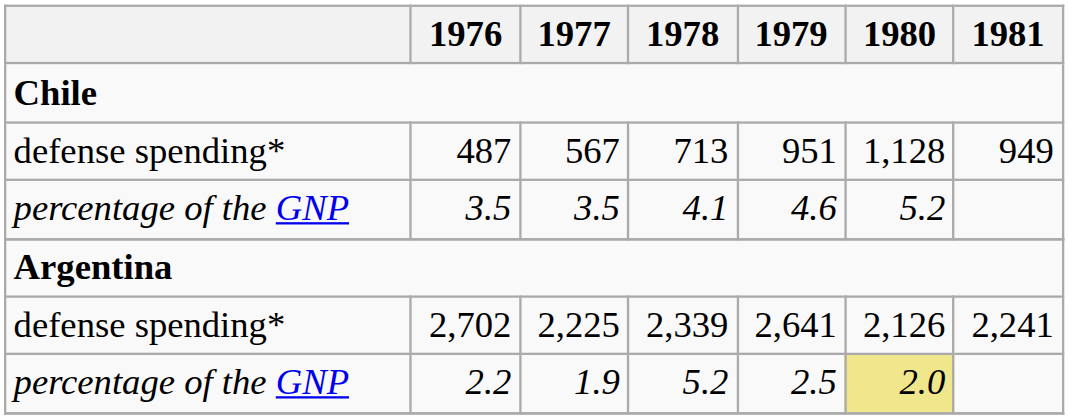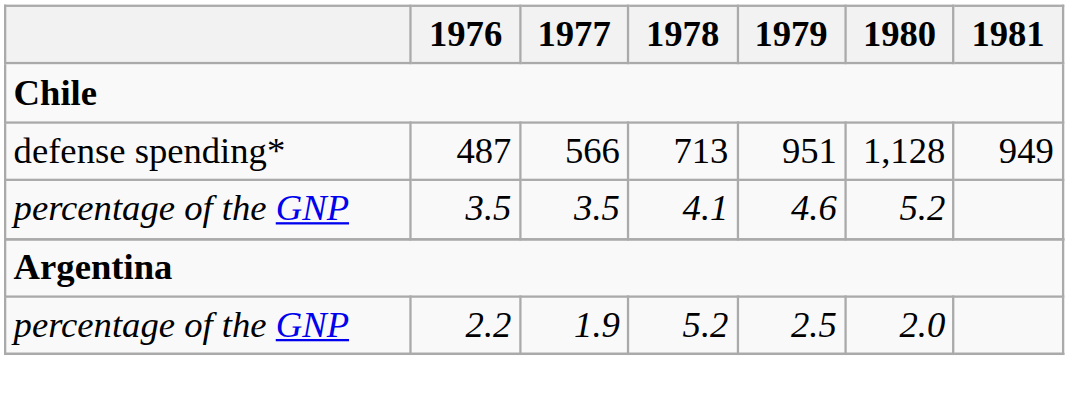487 | 1977: 567 -> 566
- row: defense spending* | 2,702 | 2,225 | 2,339 | 2,641 | 2,126 | 2,241
2.2 | 1980: khaki background -> no background
